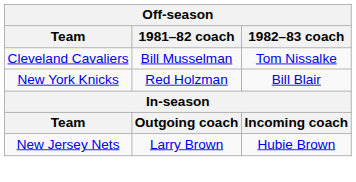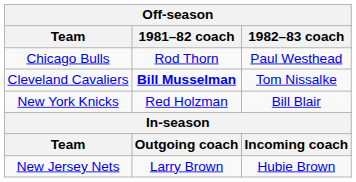+ row: Chicago Bulls | Rod Thorn | Paul Westhead
Cleveland Cavaliers | 1981–82 coach: normal -> bold
